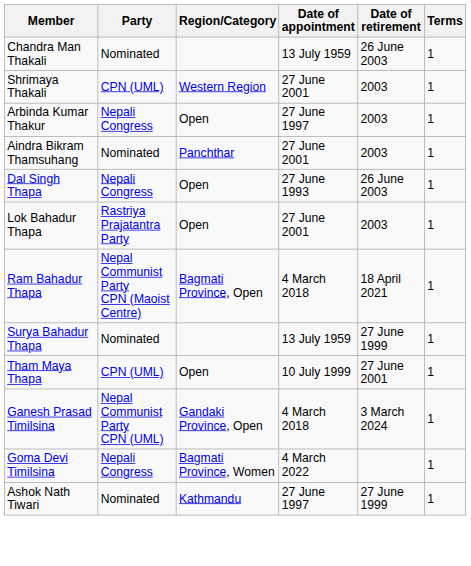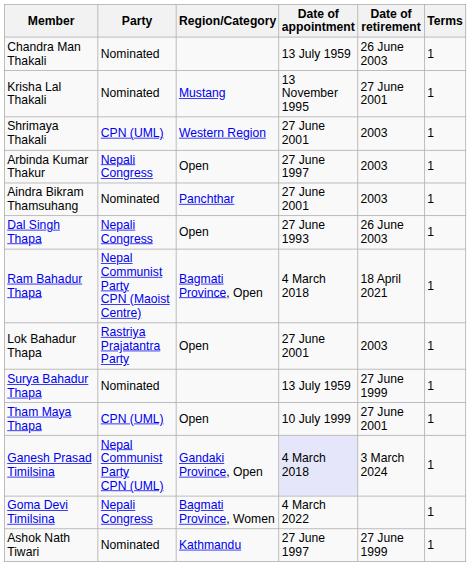+ row: Krisha Lal Thakali | Nominated | Mustang | 13 November 1995 | 27 June 2001 | 1
rows swapped: Lok Bahadur Thapa <-> Ram Bahadur Thapa
Ganesh Prasad Timilsina | Date of appointment: no background -> lavender background
